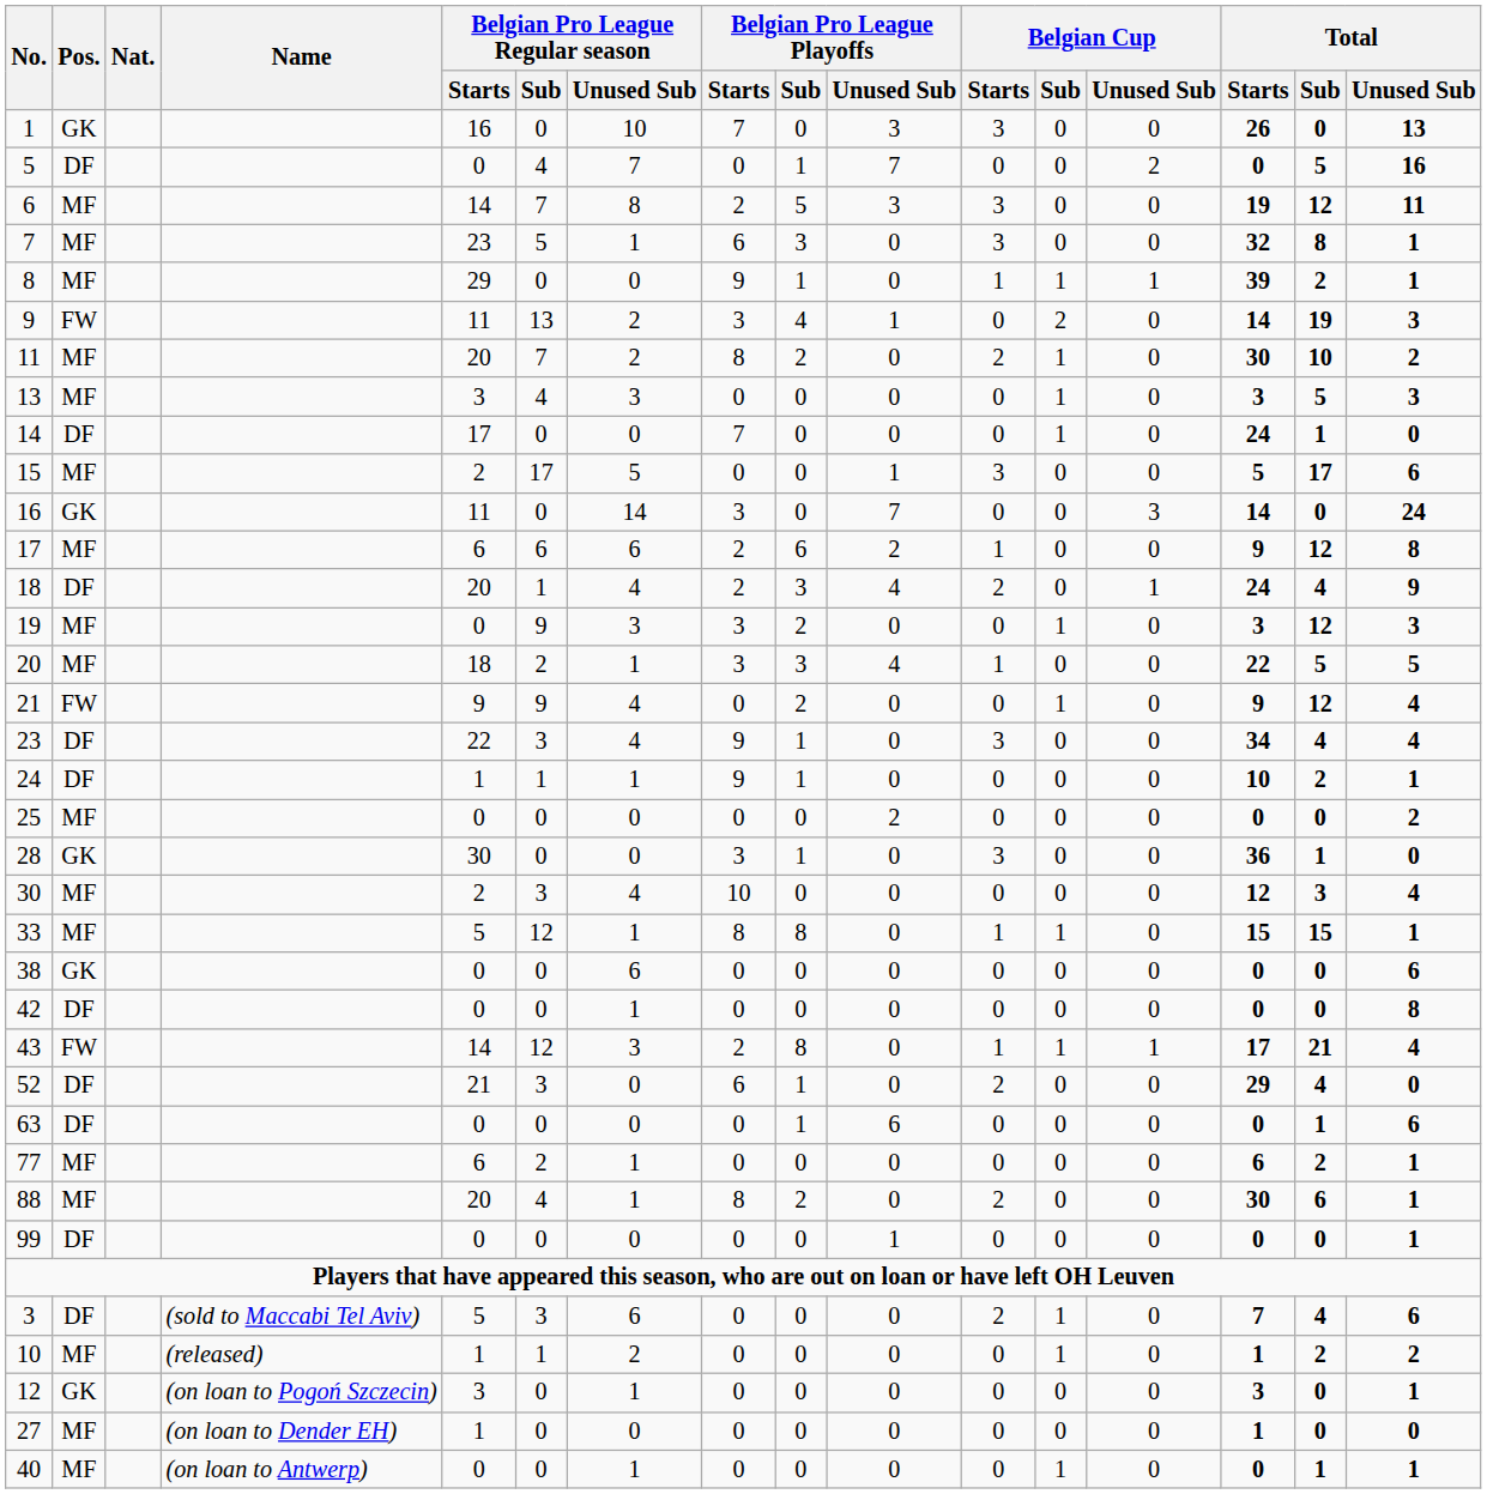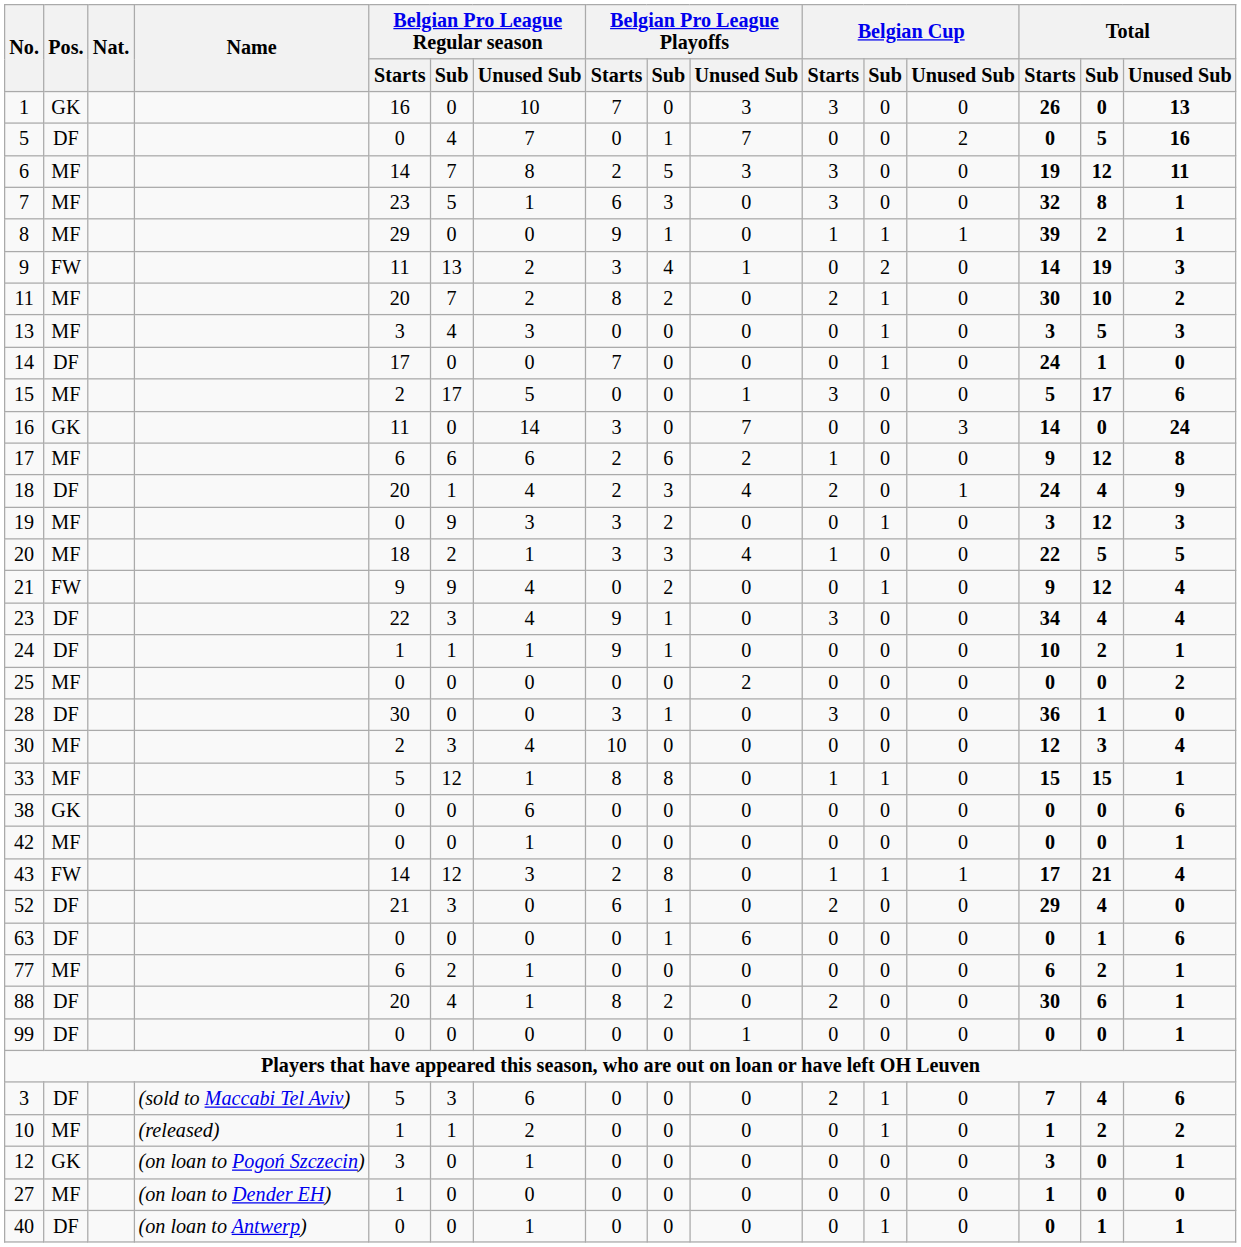28 | Pos.: GK -> DF
42 | Pos.: DF -> MF
42 | Total / Unused Sub: 8 -> 1
88 | Pos.: MF -> DF
40 | Pos.: MF -> DF
